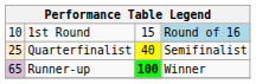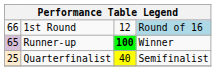1st Round | column 1: 10 -> 66
1st Round | column 3: 15 -> 12
rows swapped: Quarterfinalist <-> Runner-up
